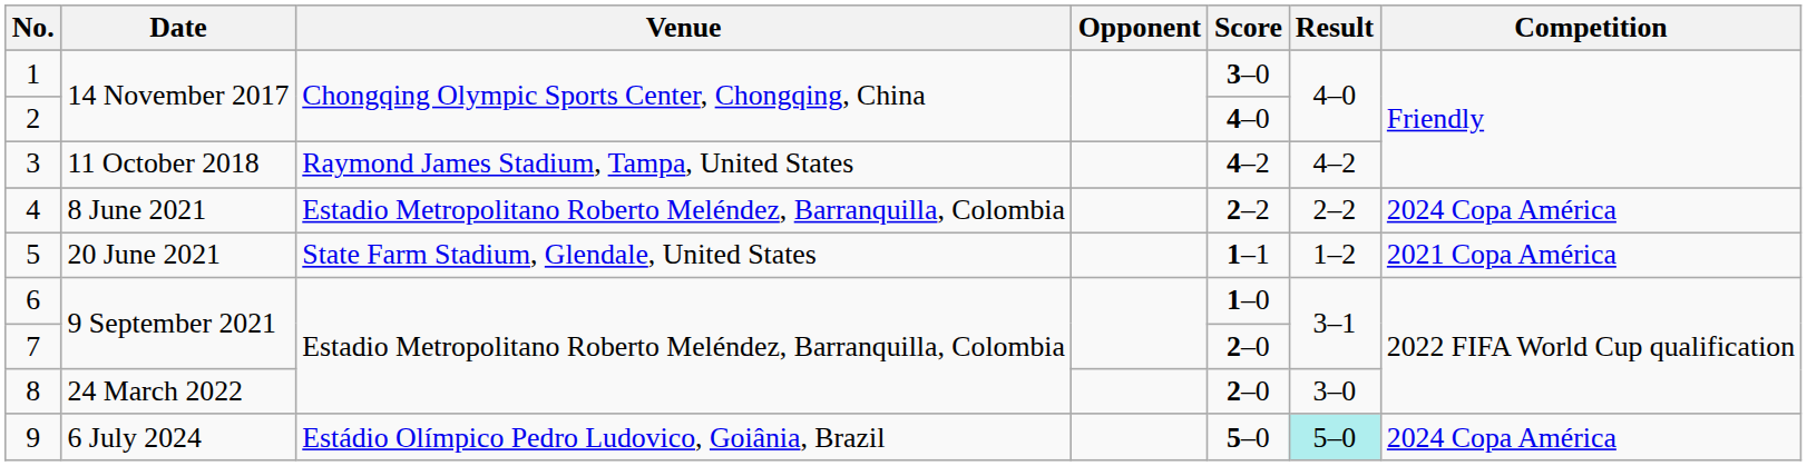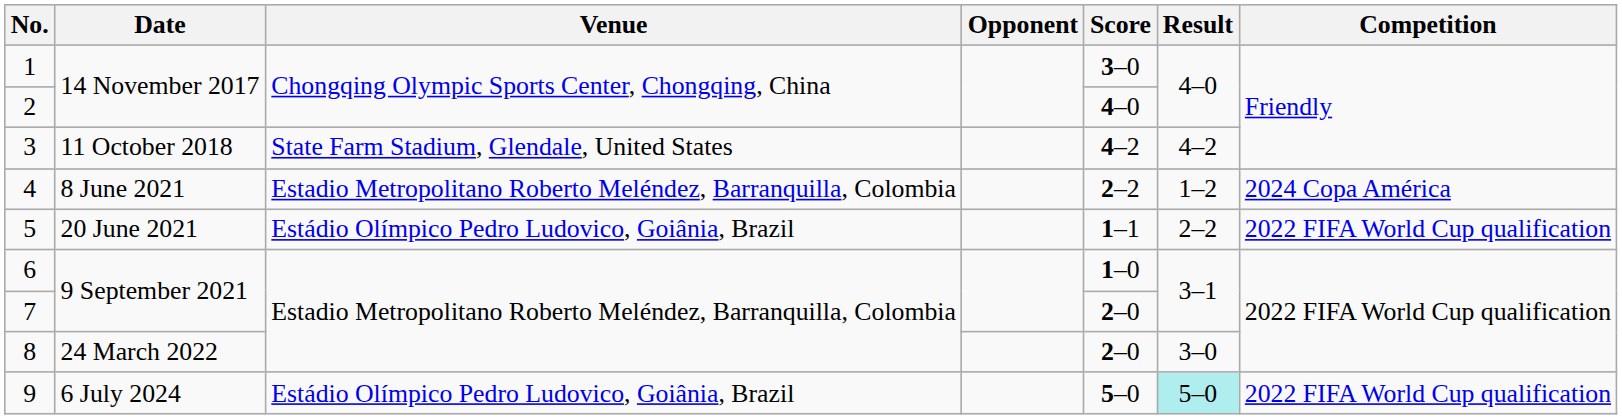3 | Venue: Raymond James Stadium, Tampa, United States -> State Farm Stadium, Glendale, United States
4 | Result: 2–2 -> 1–2
5 | Venue: State Farm Stadium, Glendale, United States -> Estádio Olímpico Pedro Ludovico, Goiânia, Brazil
5 | Result: 1–2 -> 2–2
5 | Competition: 2021 Copa América -> 2022 FIFA World Cup qualification
9 | Competition: 2024 Copa América -> 2022 FIFA World Cup qualification
